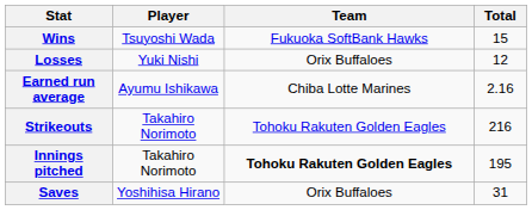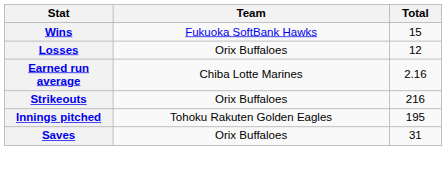- column: Player | Tsuyoshi Wada | Yuki Nishi | Ayumu Ishikawa | Takahiro Norimoto | Takahiro Norimoto | Yoshihisa Hirano
Strikeouts | Team: Tohoku Rakuten Golden Eagles -> Orix Buffaloes
Innings pitched | Team: bold -> normal
